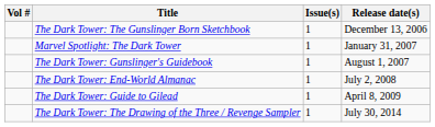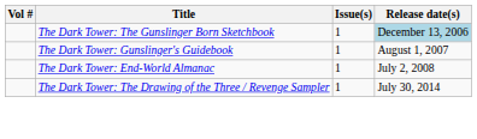The Dark Tower: The Gunslinger Born Sketchbook | Release date(s): no background -> lightblue background
- row: Marvel Spotlight: The Dark Tower | 1 | January 31, 2007
- row: The Dark Tower: Guide to Gilead | 1 | April 8, 2009
